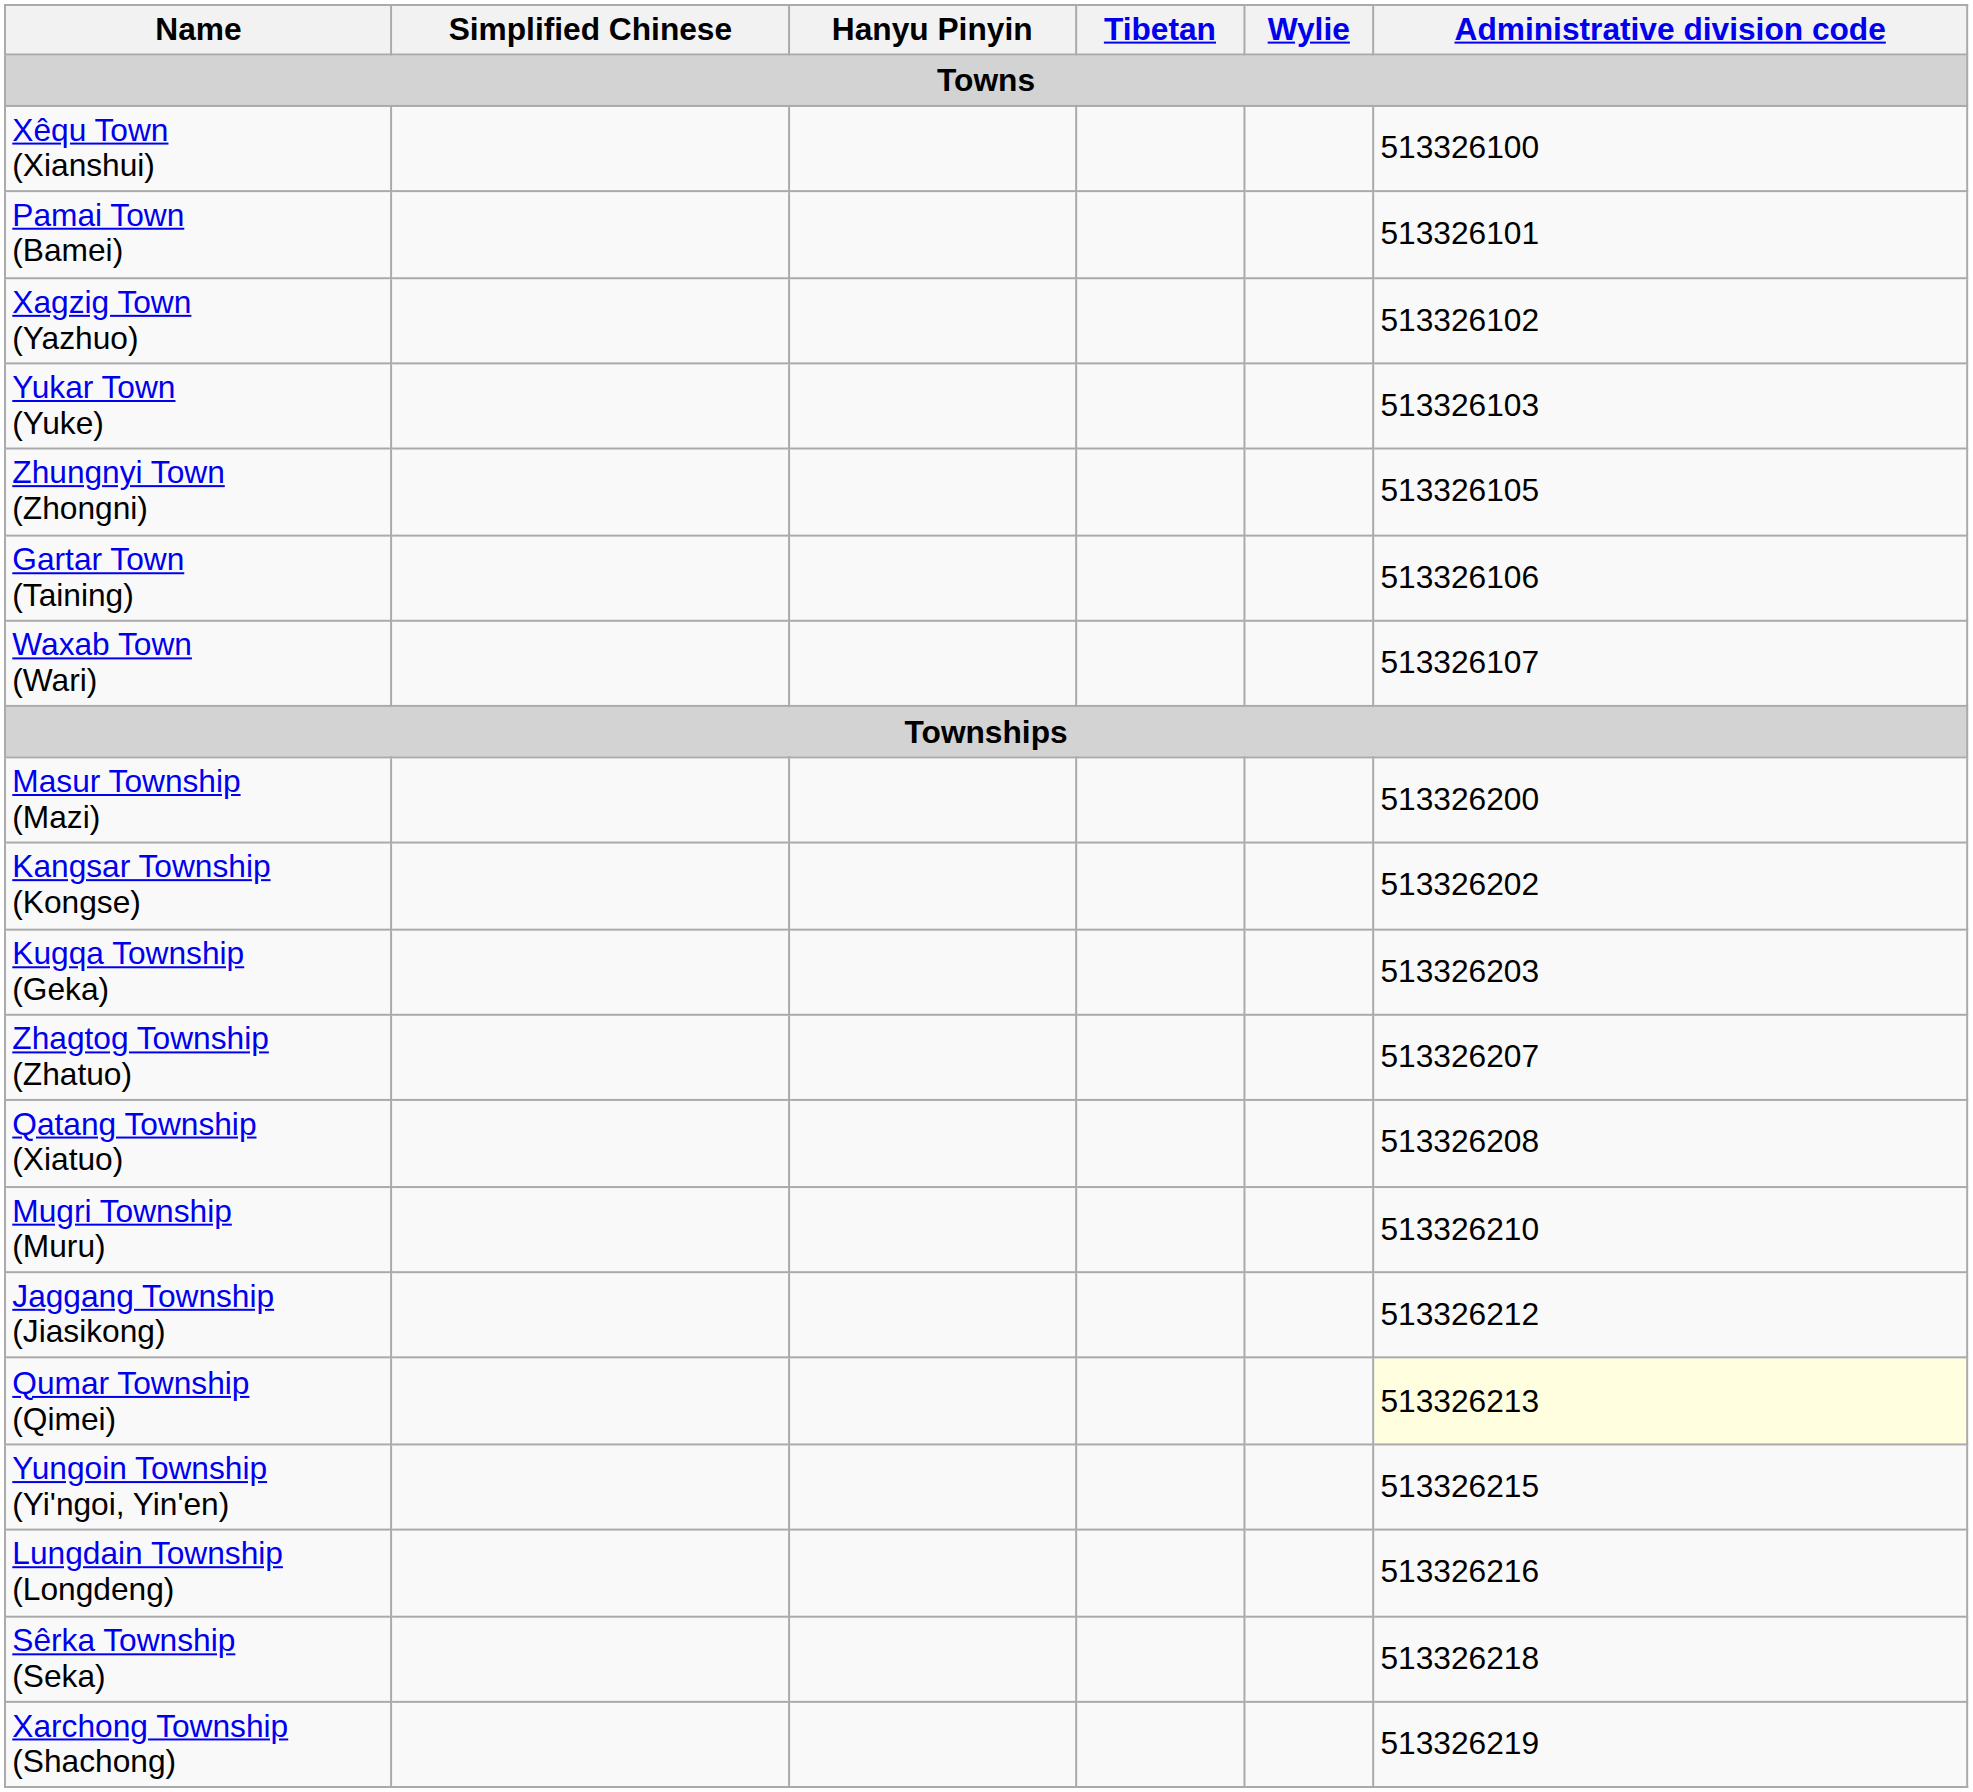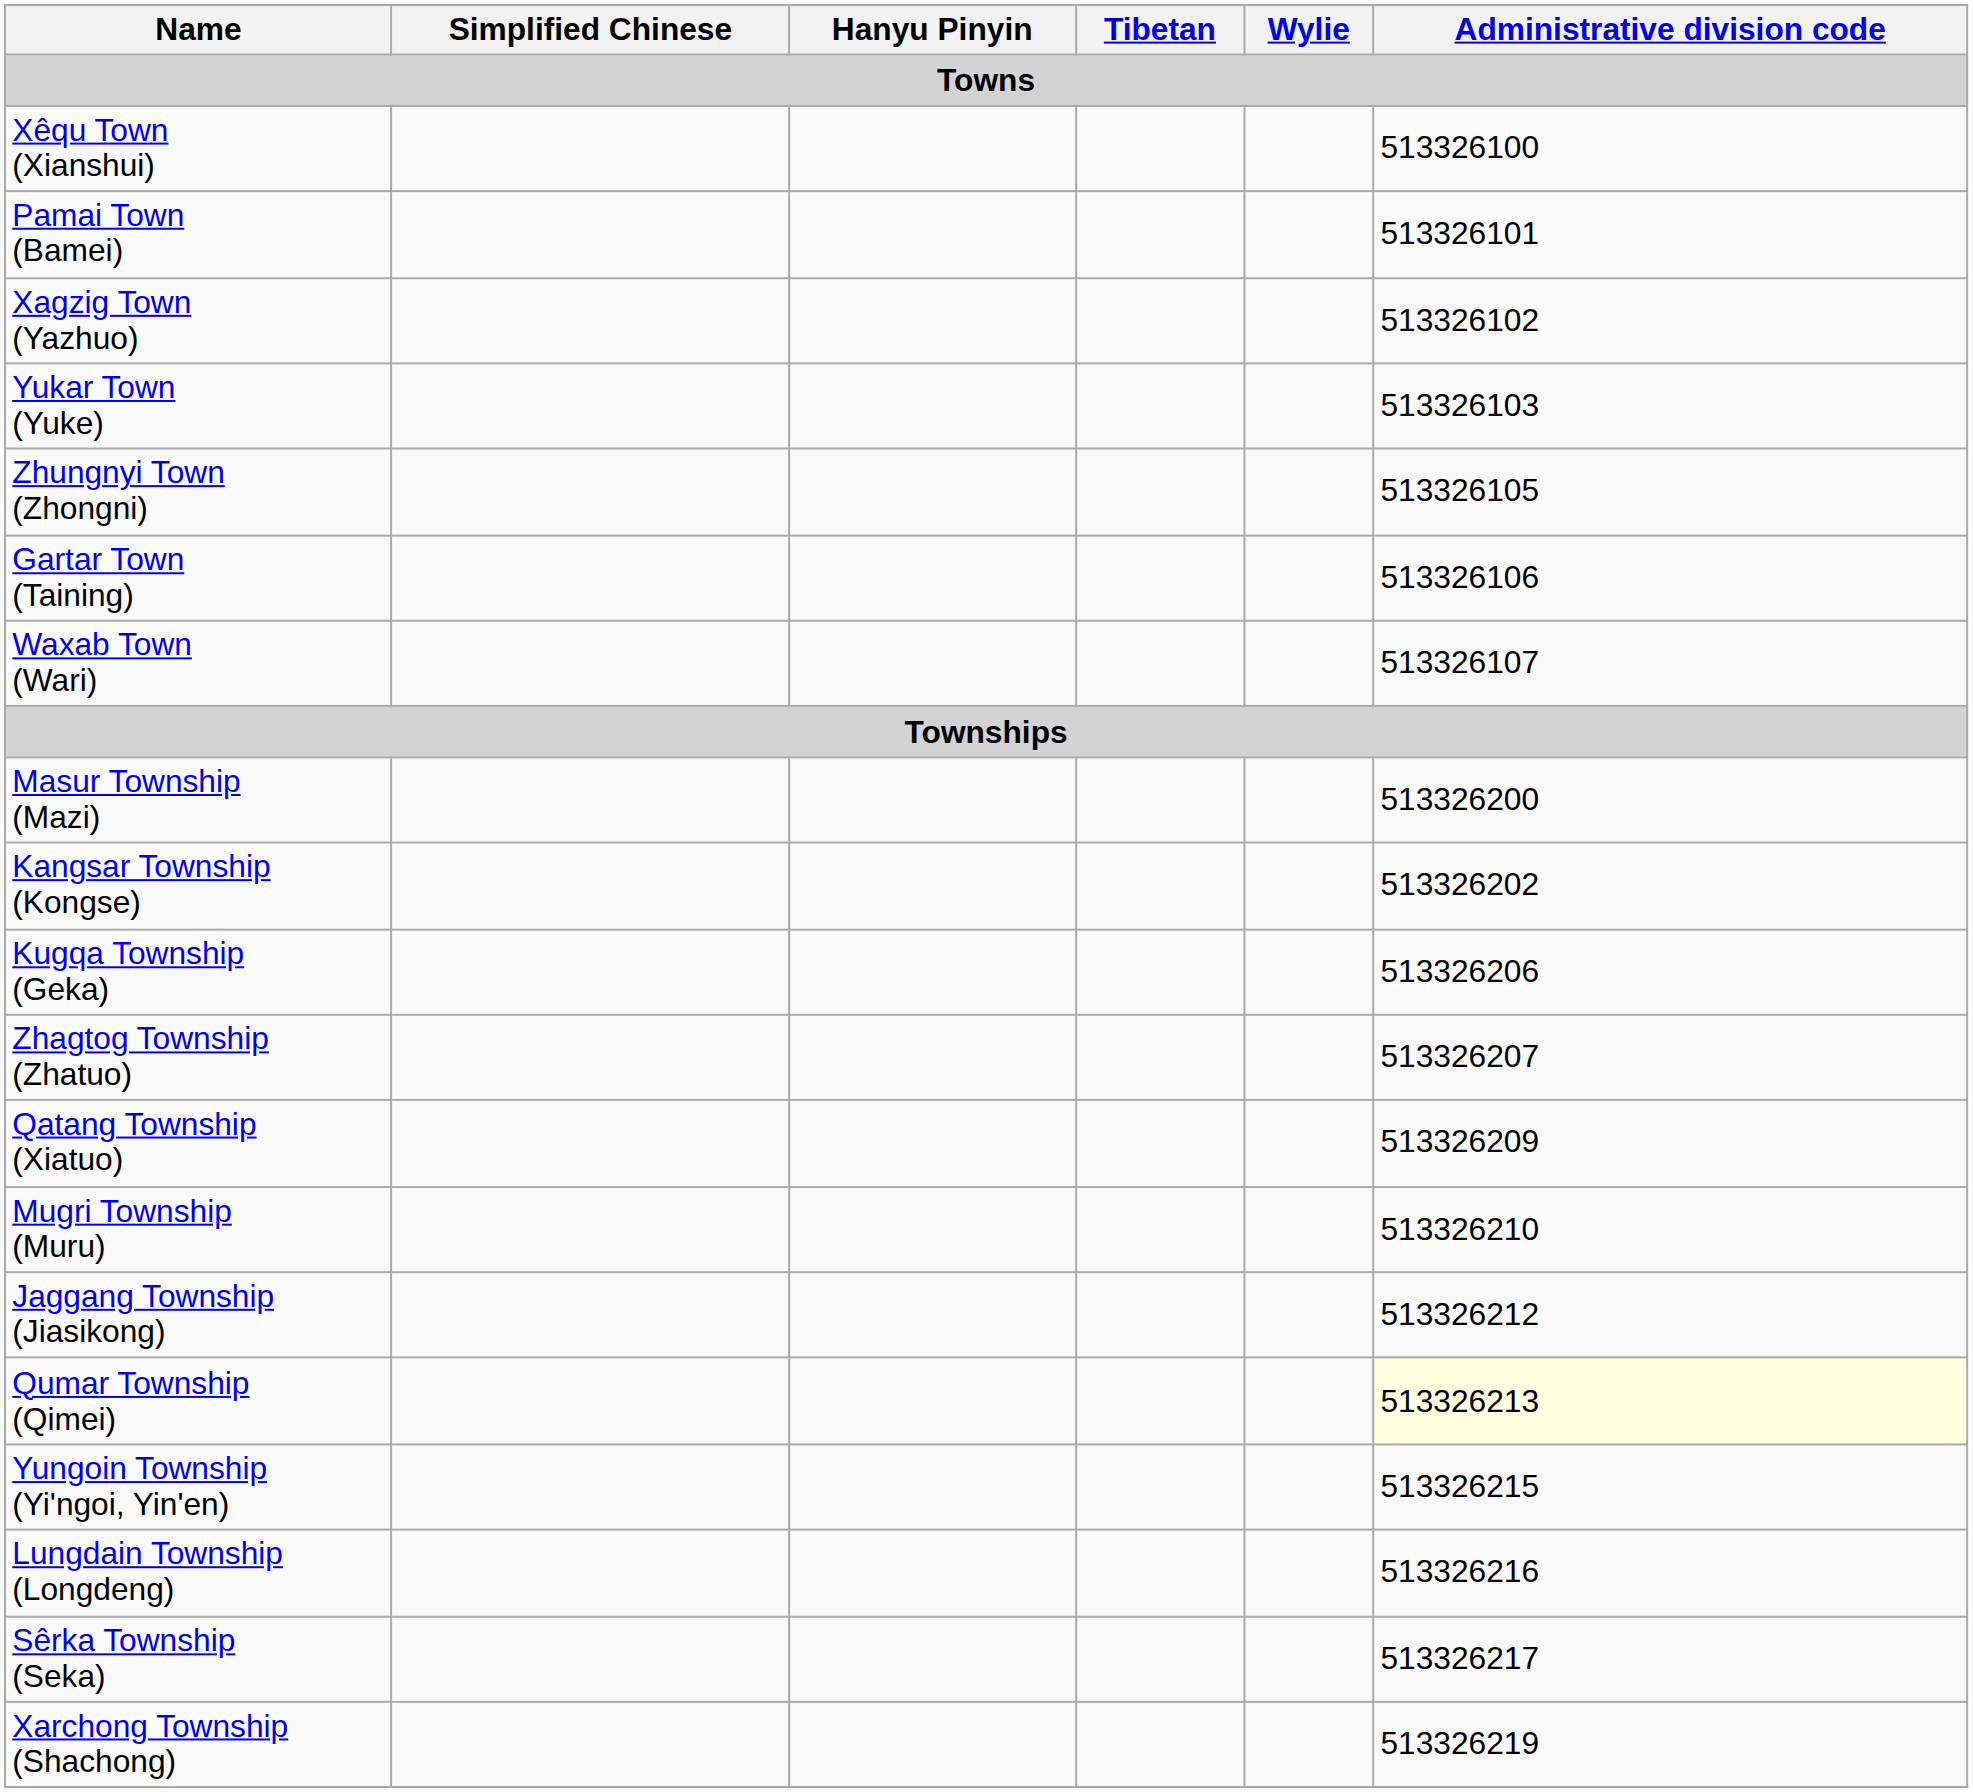Kugqa Township (Geka) | Administrative division code: 513326203 -> 513326206
Qatang Township (Xiatuo) | Administrative division code: 513326208 -> 513326209
Sêrka Township (Seka) | Administrative division code: 513326218 -> 513326217
